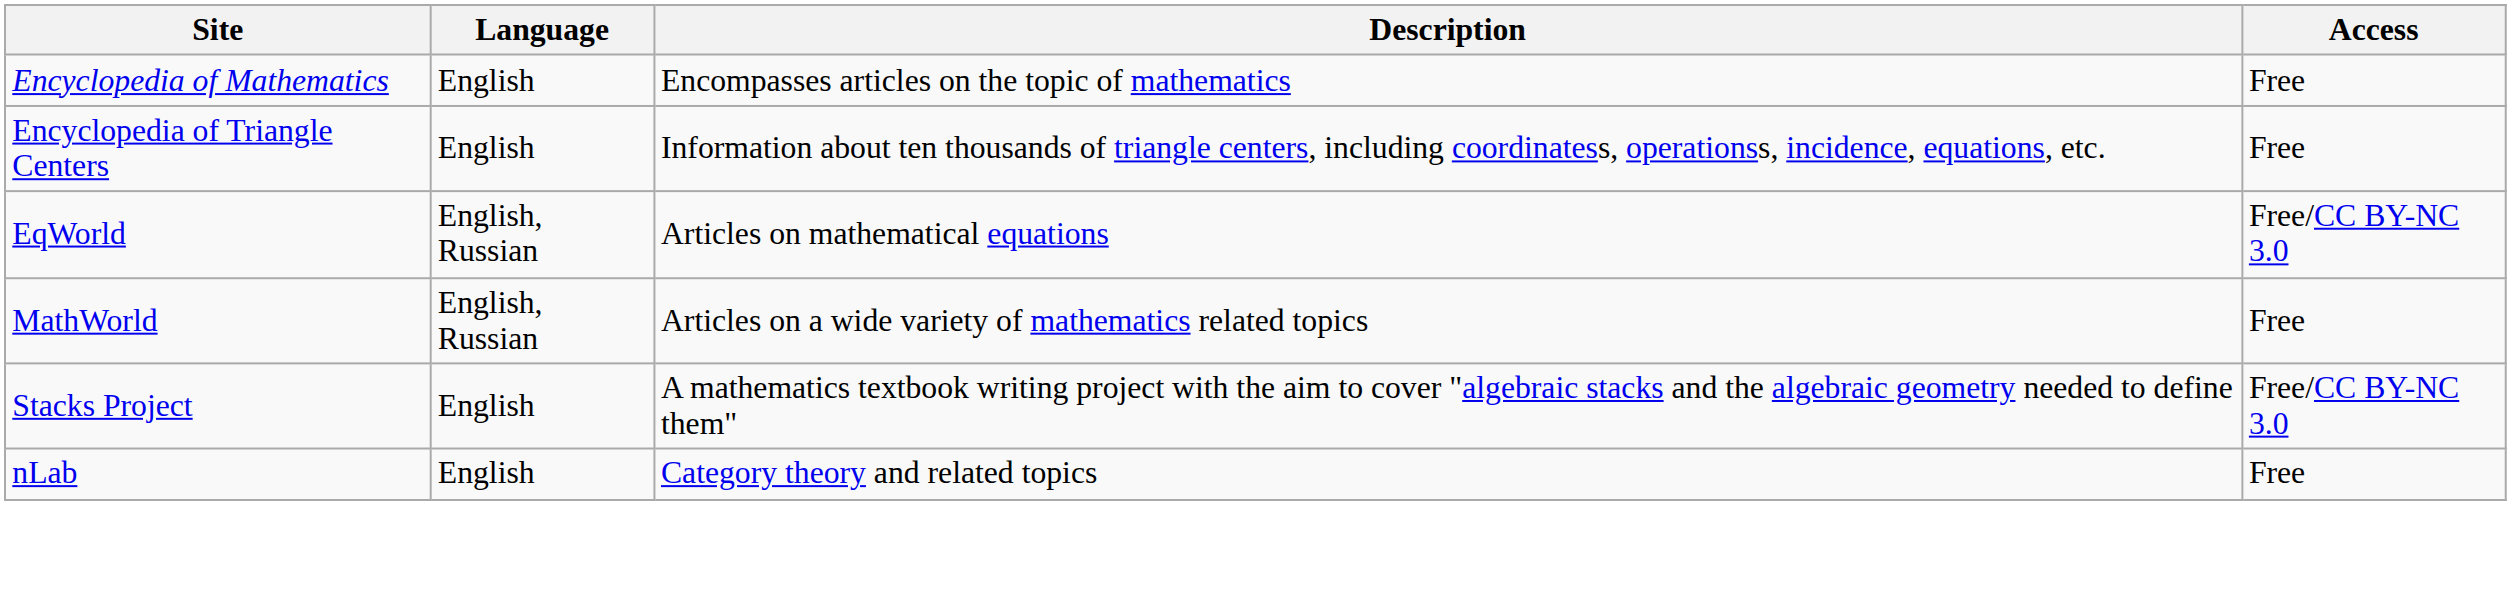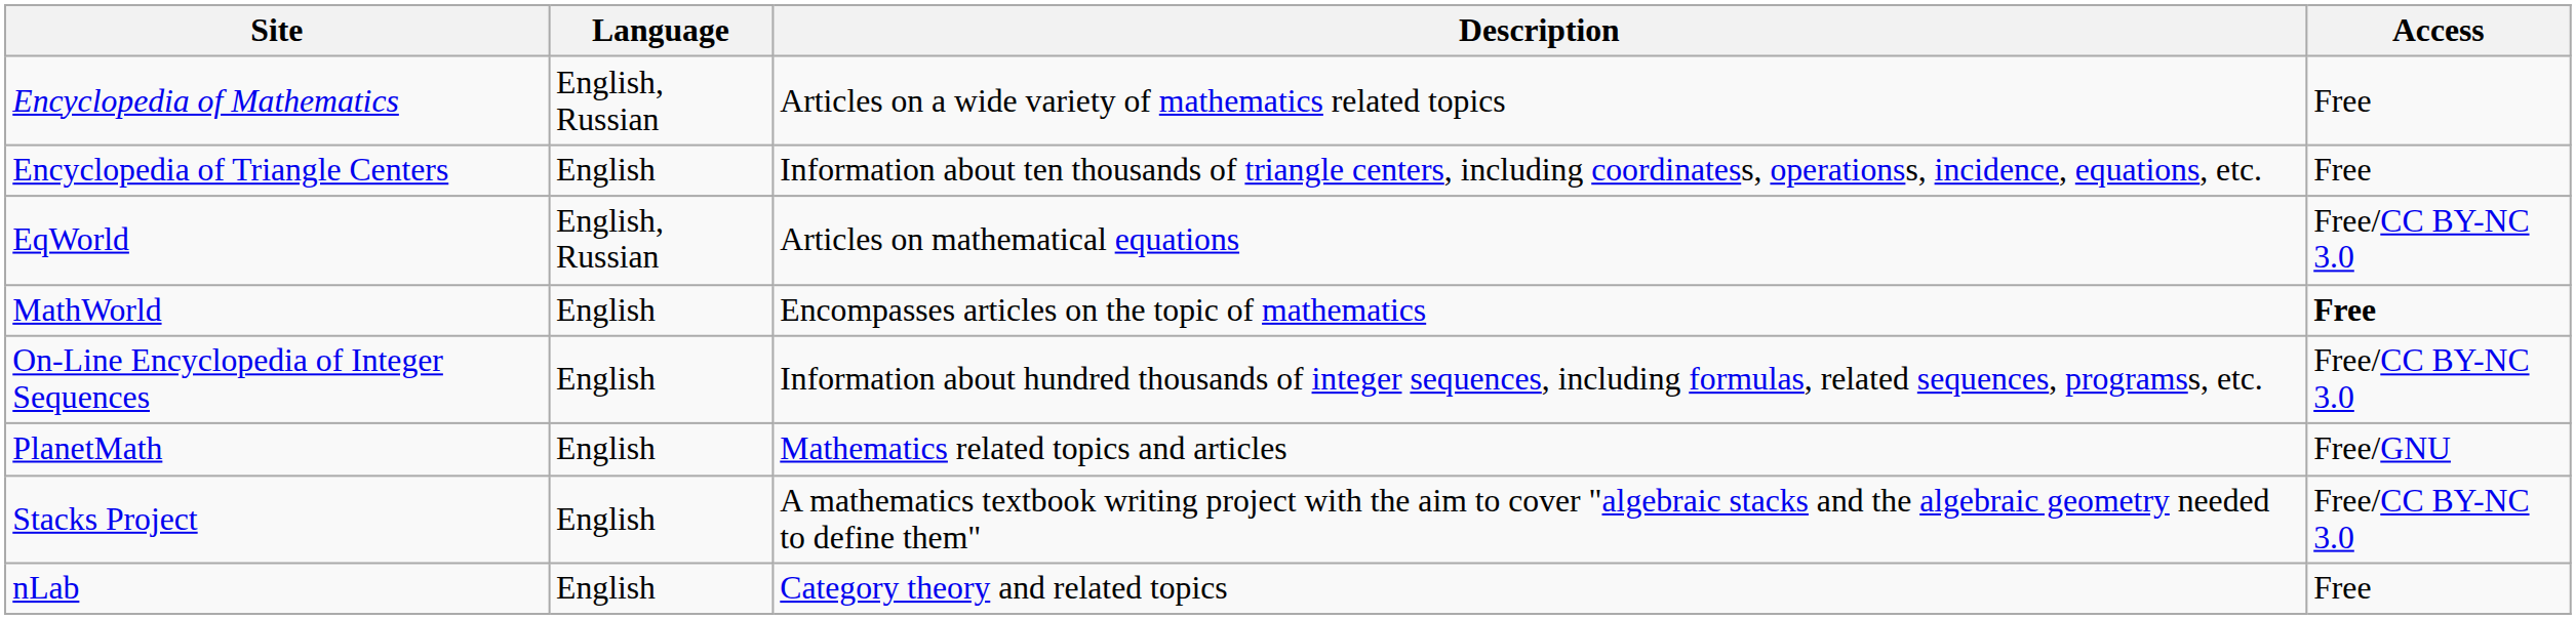Encyclopedia of Mathematics | Language: English -> English, Russian
Encyclopedia of Mathematics | Description: Encompasses articles on the topic of mathematics -> Articles on a wide variety of mathematics related topics
MathWorld | Language: English, Russian -> English
MathWorld | Description: Articles on a wide variety of mathematics related topics -> Encompasses articles on the topic of mathematics
MathWorld | Access: normal -> bold
+ row: On-Line Encyclopedia of Integer Sequences | English | Information about hundred thousands of integer sequences, including formulas, related sequences, programss, etc. | Free/CC BY-NC 3.0
+ row: PlanetMath | English | Mathematics related topics and articles | Free/GNU
